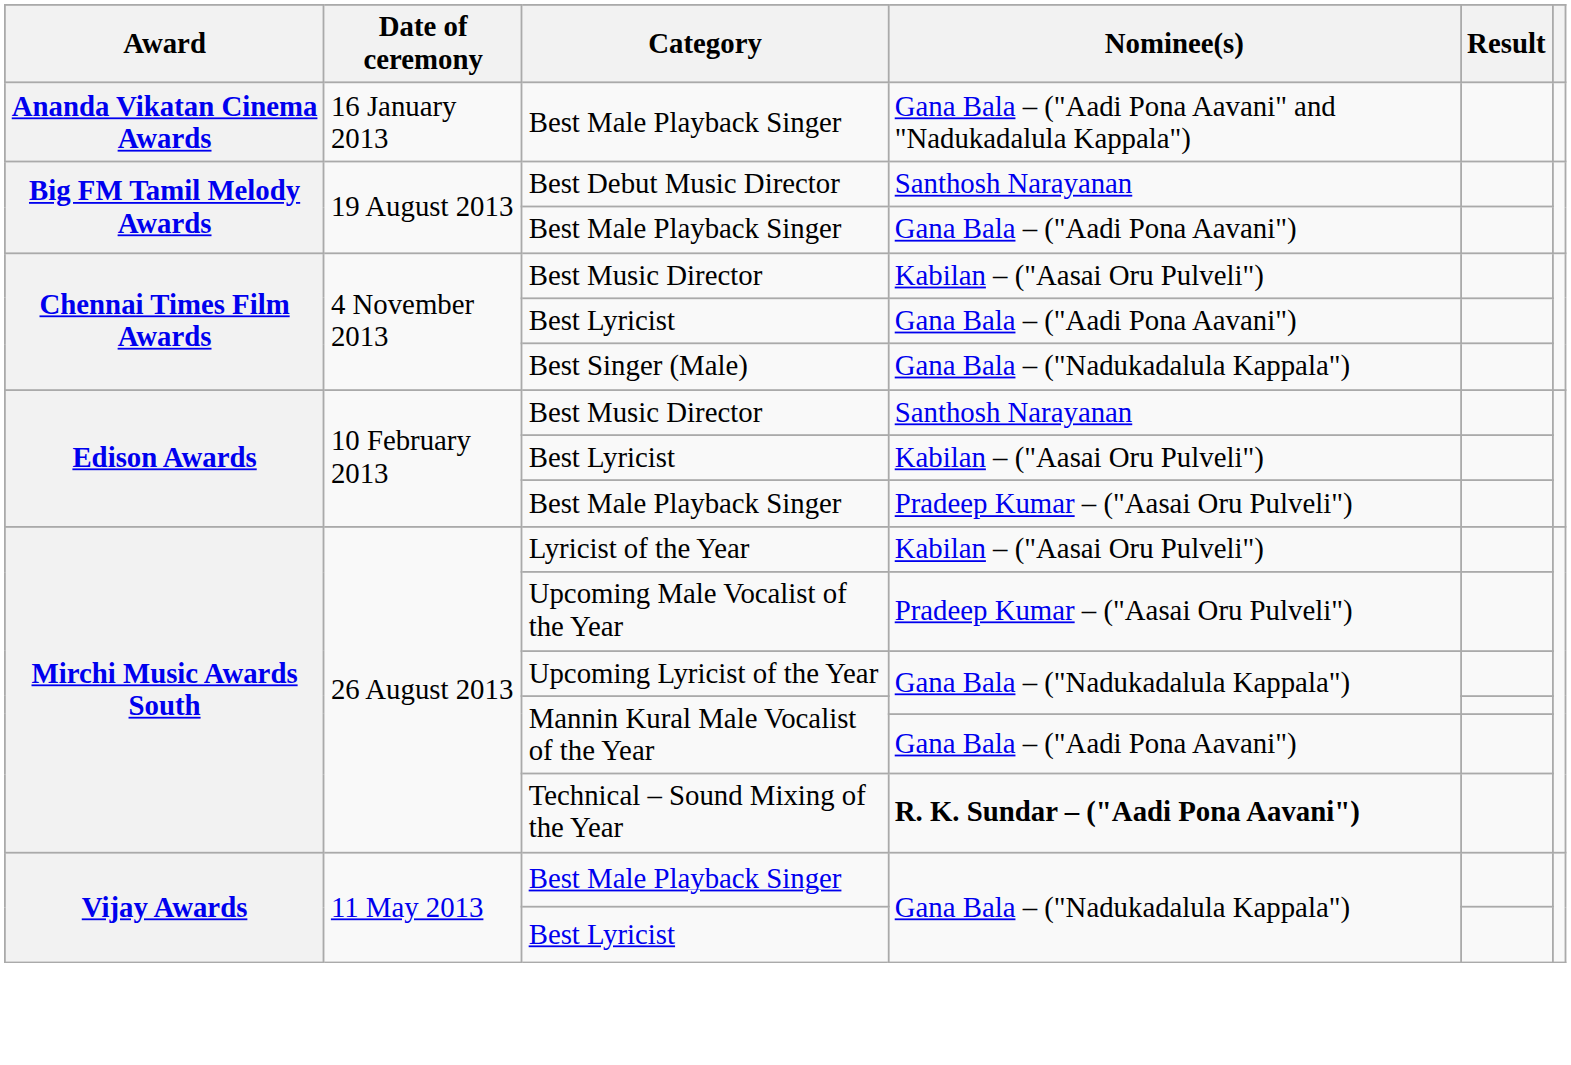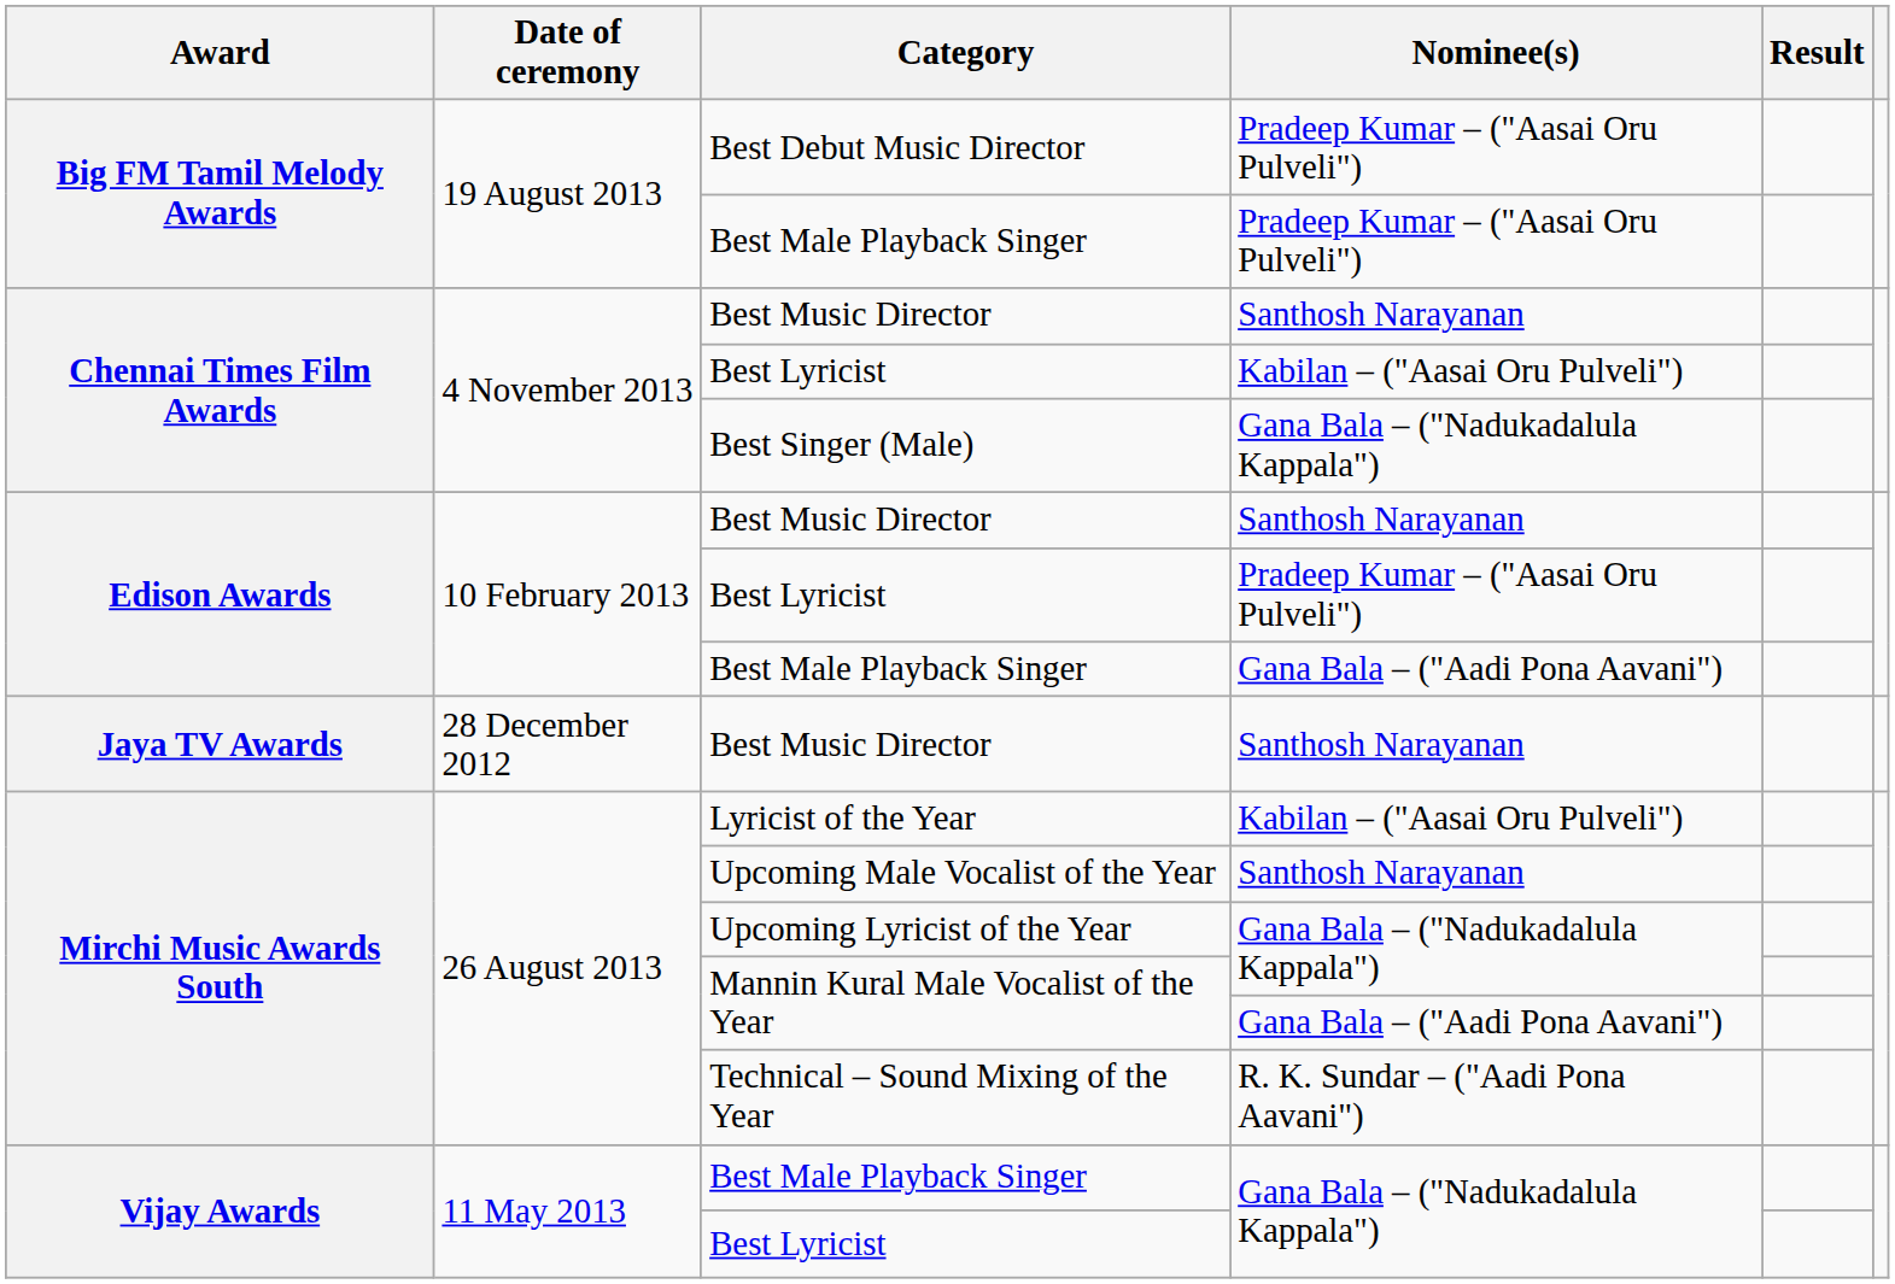- row: Ananda Vikatan Cinema Awards | 16 January 2013 | Best Male Playback Singer | Gana Bala – ("Aadi Pona Aavani" and "Nadukadalula Kappala")
Best Debut Music Director | Nominee(s): Santhosh Narayanan -> Pradeep Kumar – ("Aasai Oru Pulveli")
Big FM Tamil Melody Awards / Best Male Playback Singer | Nominee(s): Gana Bala – ("Aadi Pona Aavani") -> Pradeep Kumar – ("Aasai Oru Pulveli")
Chennai Times Film Awards / Best Music Director | Nominee(s): Kabilan – ("Aasai Oru Pulveli") -> Santhosh Narayanan
Chennai Times Film Awards / Best Lyricist | Nominee(s): Gana Bala – ("Aadi Pona Aavani") -> Kabilan – ("Aasai Oru Pulveli")
Edison Awards / Best Lyricist | Nominee(s): Kabilan – ("Aasai Oru Pulveli") -> Pradeep Kumar – ("Aasai Oru Pulveli")
Edison Awards / Best Male Playback Singer | Nominee(s): Pradeep Kumar – ("Aasai Oru Pulveli") -> Gana Bala – ("Aadi Pona Aavani")
+ row: Jaya TV Awards | 28 December 2012 | Best Music Director | Santhosh Narayanan
Upcoming Male Vocalist of the Year | Nominee(s): Pradeep Kumar – ("Aasai Oru Pulveli") -> Santhosh Narayanan
Technical – Sound Mixing of the Year | Nominee(s): bold -> normal
